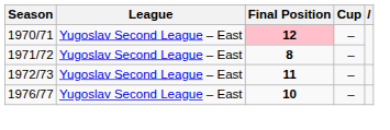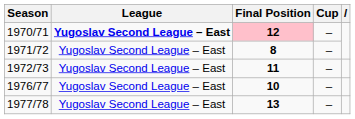1970/71 | League: normal -> bold
+ row: 1977/78 | Yugoslav Second League – East | 13 | –
